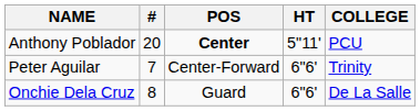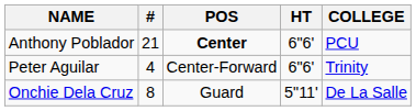Anthony Poblador | #: 20 -> 21
Anthony Poblador | HT: 5"11' -> 6"6'
Peter Aguilar | #: 7 -> 4
Onchie Dela Cruz | HT: 6"6' -> 5"11'
